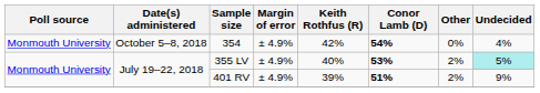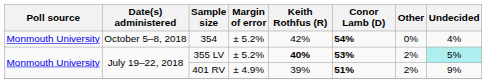354 | Margin of error: ± 4.9% -> ± 5.2%
355 LV | Margin of error: ± 4.9% -> ± 5.2%
355 LV | Keith Rothfus (R): normal -> bold
